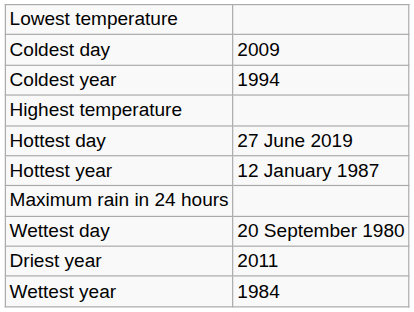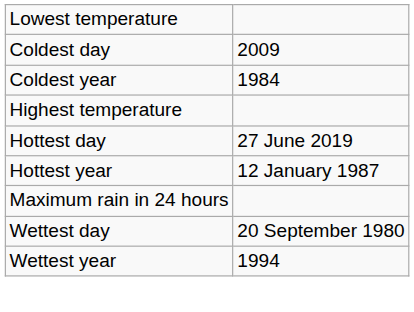Coldest year | column 2: 1994 -> 1984
- row: Driest year | 2011
Wettest year | column 2: 1984 -> 1994
